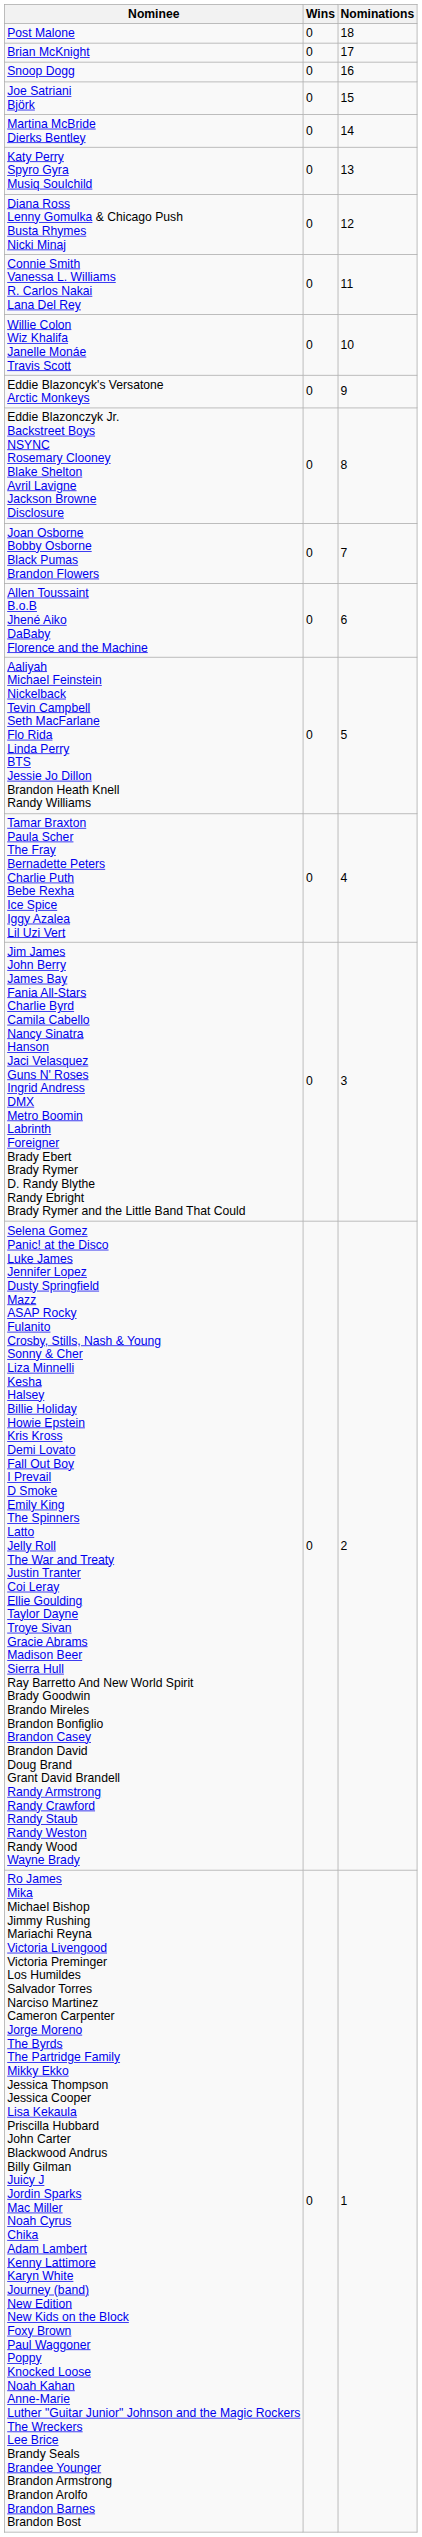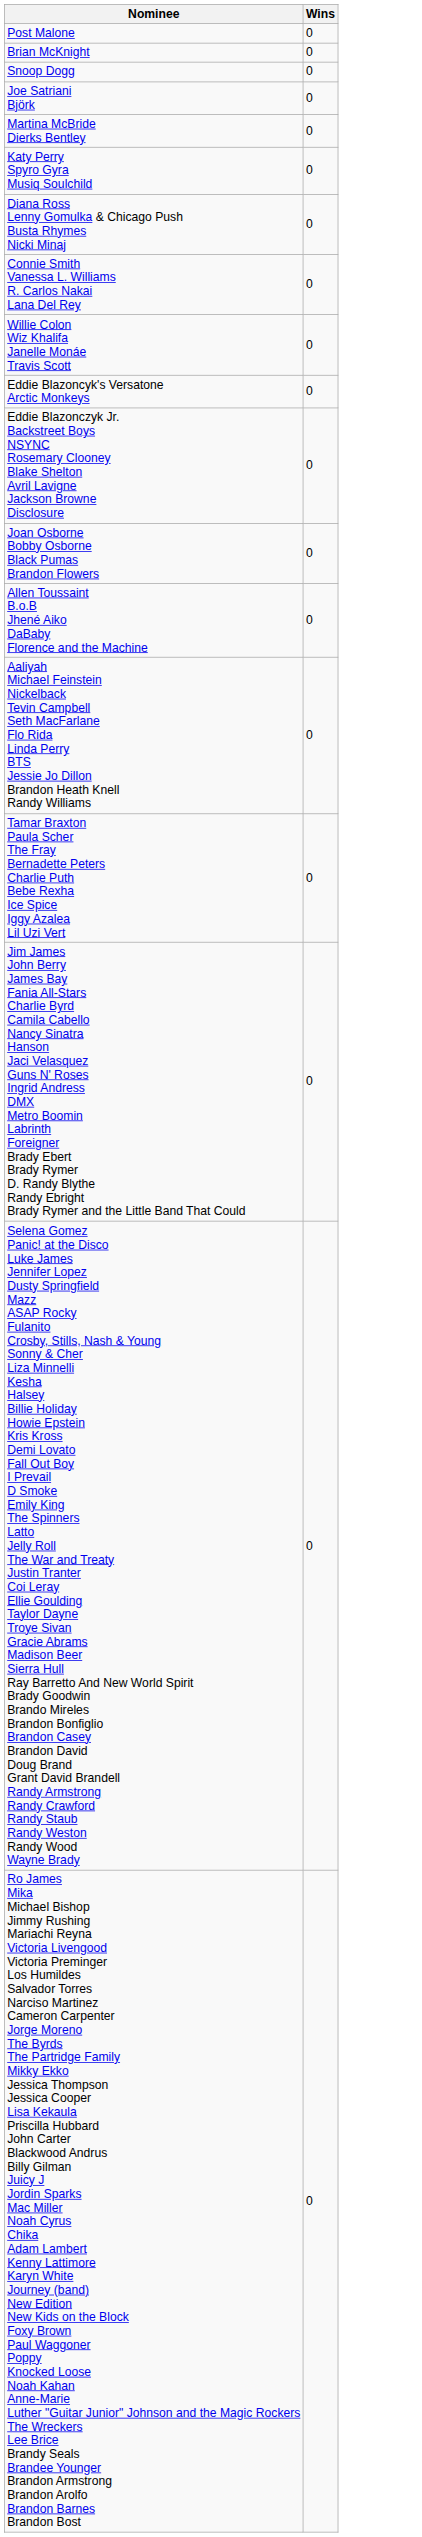- column: Nominations | 18 | 17 | 16 | 15 | 14 | 13 | 12 | 11 | 10 | 9 | 8 | 7 | 6 | 5 | 4 | 3 | 2 | 1
